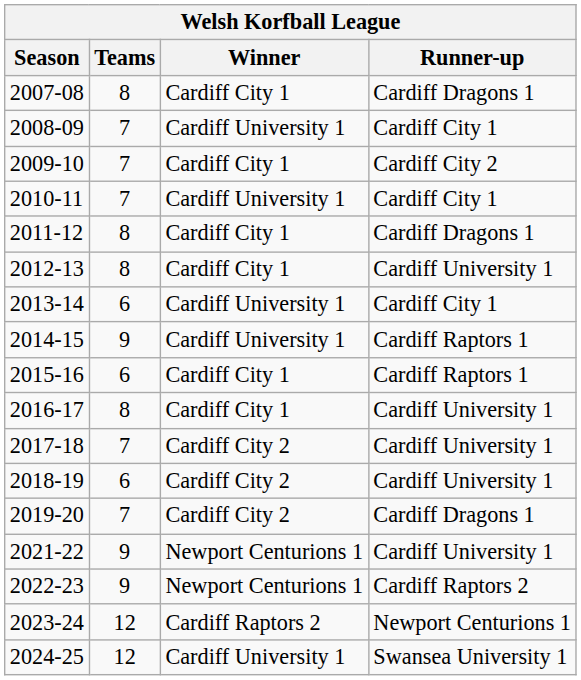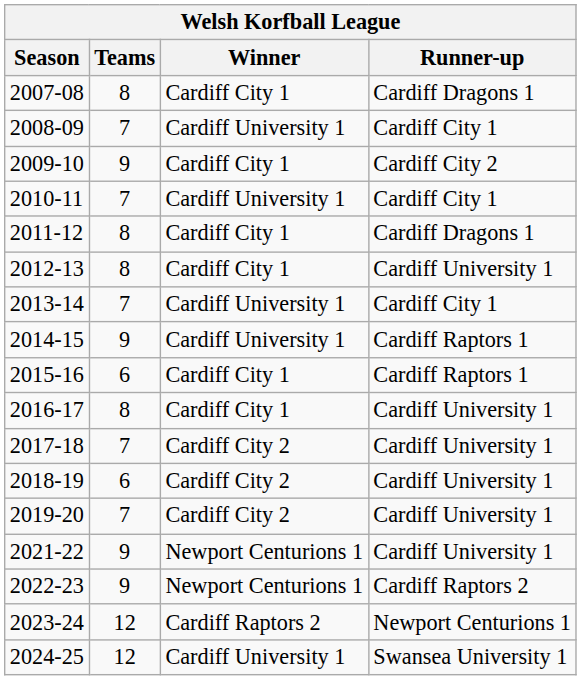2009-10 | Teams: 7 -> 9
2013-14 | Teams: 6 -> 7
2019-20 | Runner-up: Cardiff Dragons 1 -> Cardiff University 1
